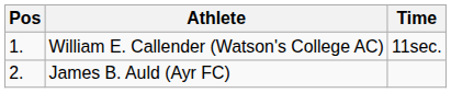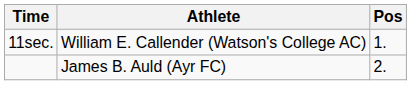columns swapped: Pos <-> Time
